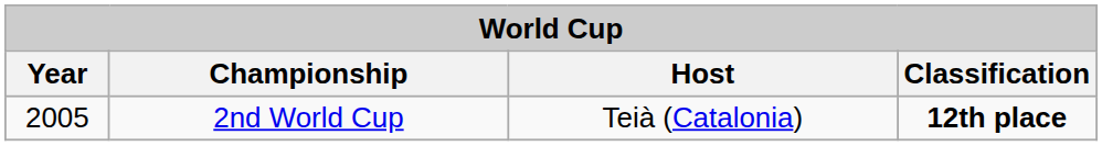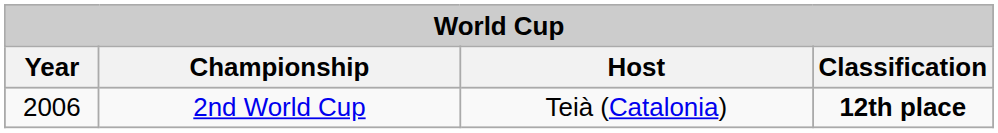2nd World Cup | Year: 2005 -> 2006
